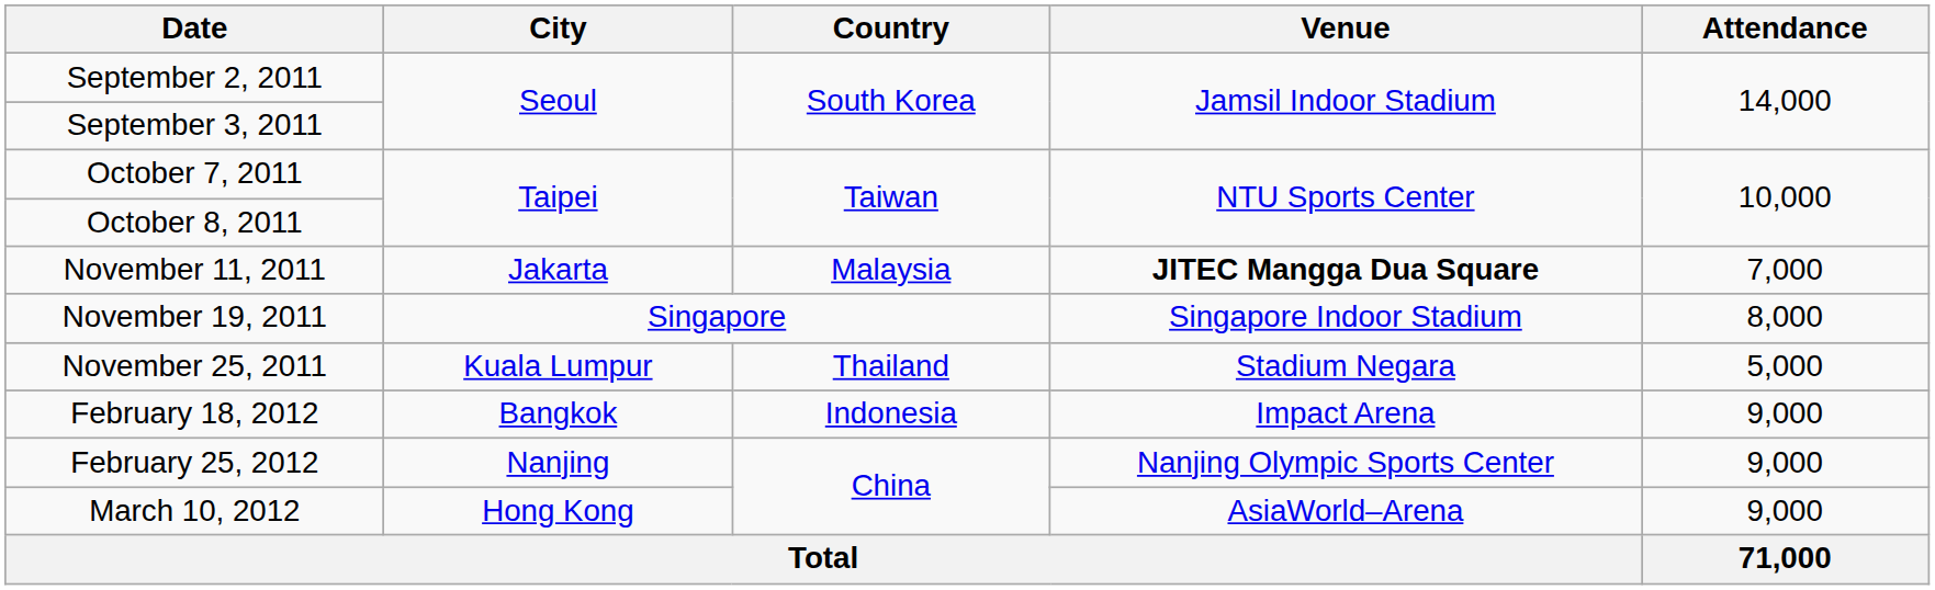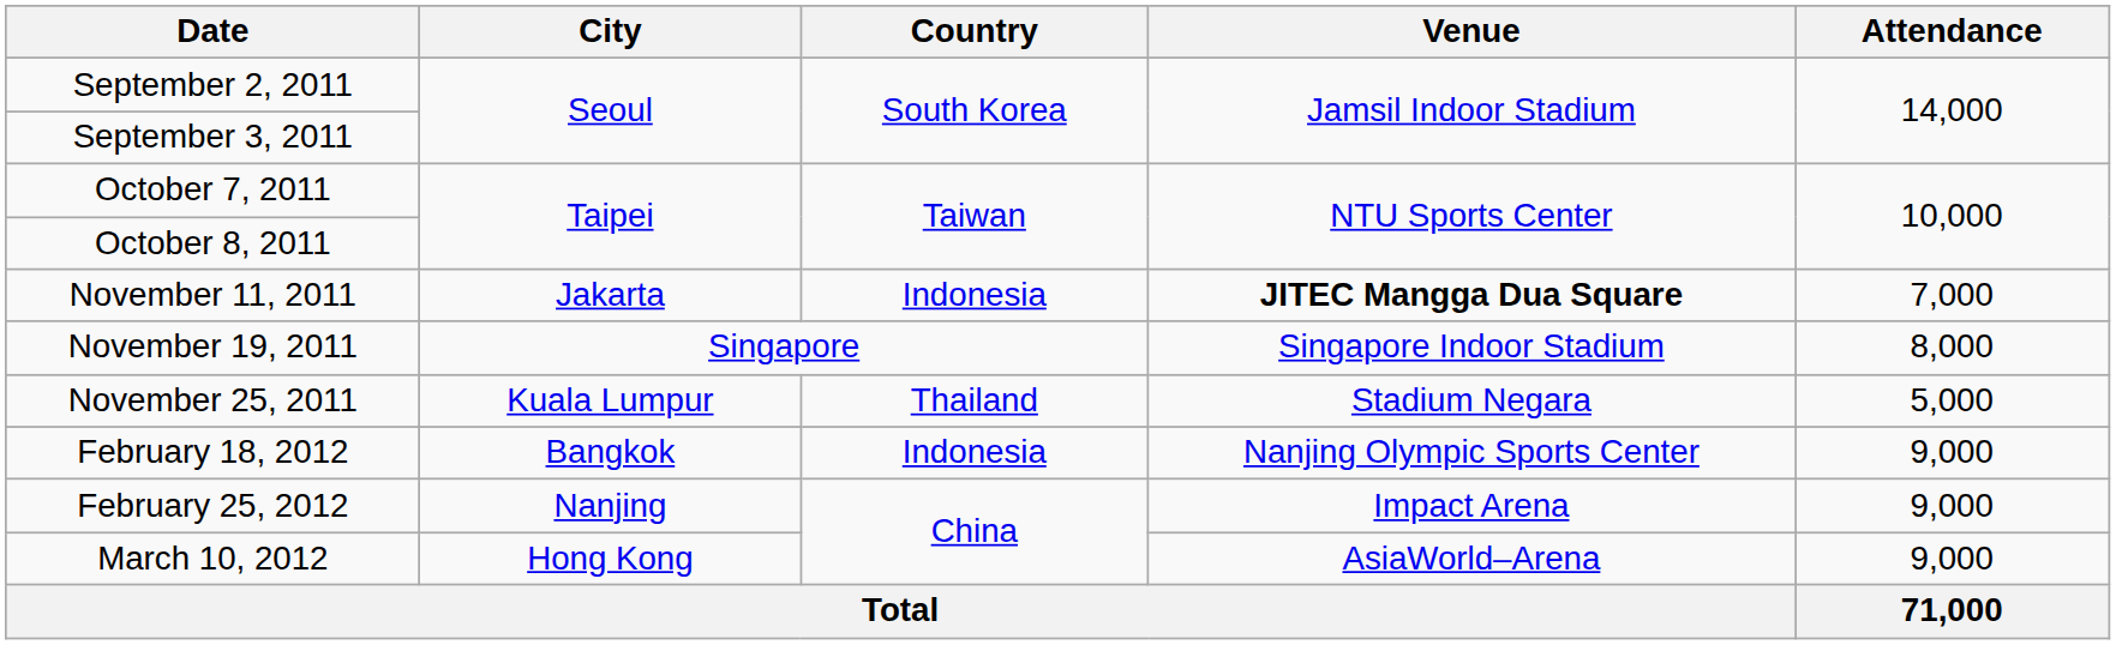November 11, 2011 | Country: Malaysia -> Indonesia
February 18, 2012 | Venue: Impact Arena -> Nanjing Olympic Sports Center
February 25, 2012 | Venue: Nanjing Olympic Sports Center -> Impact Arena
